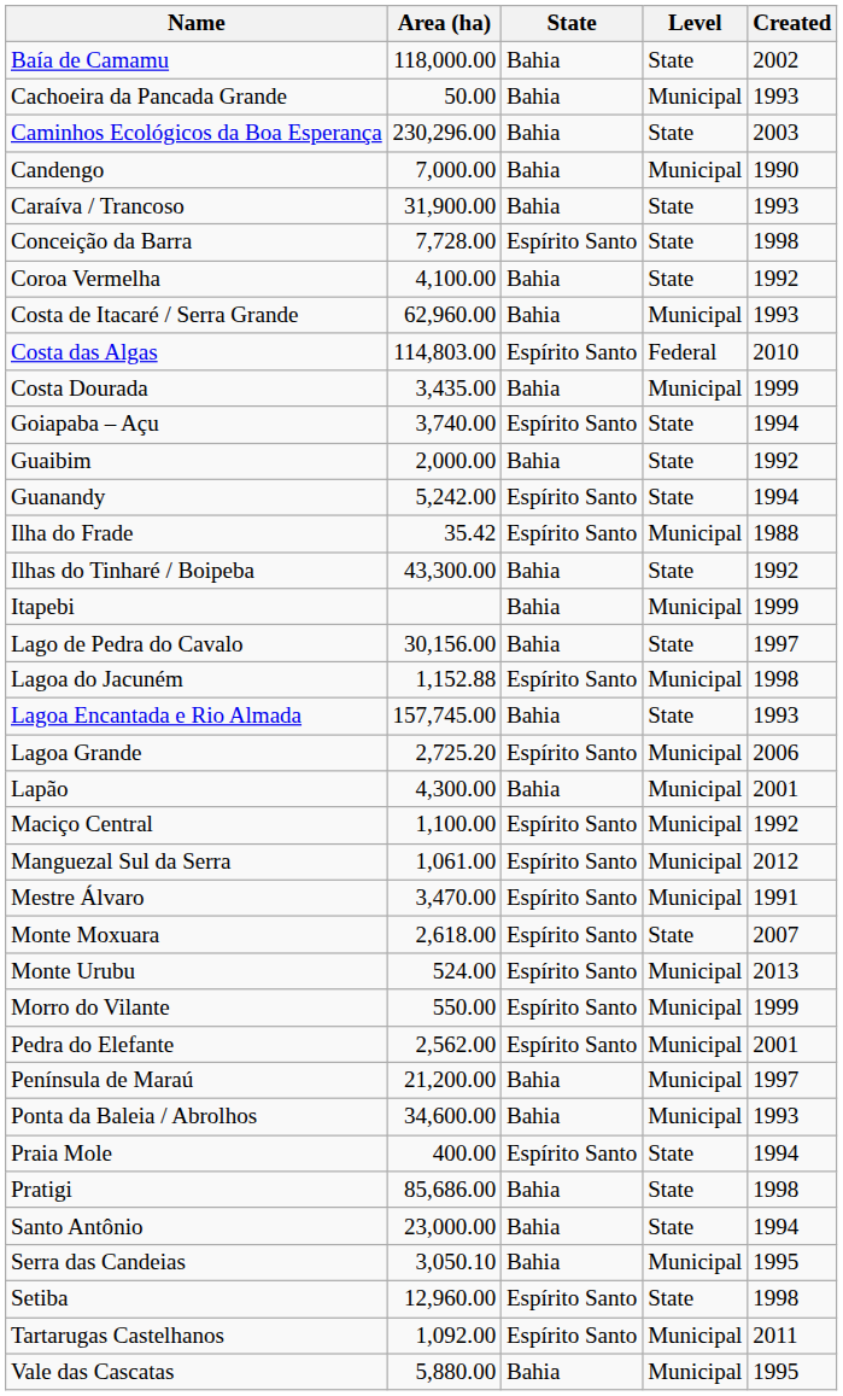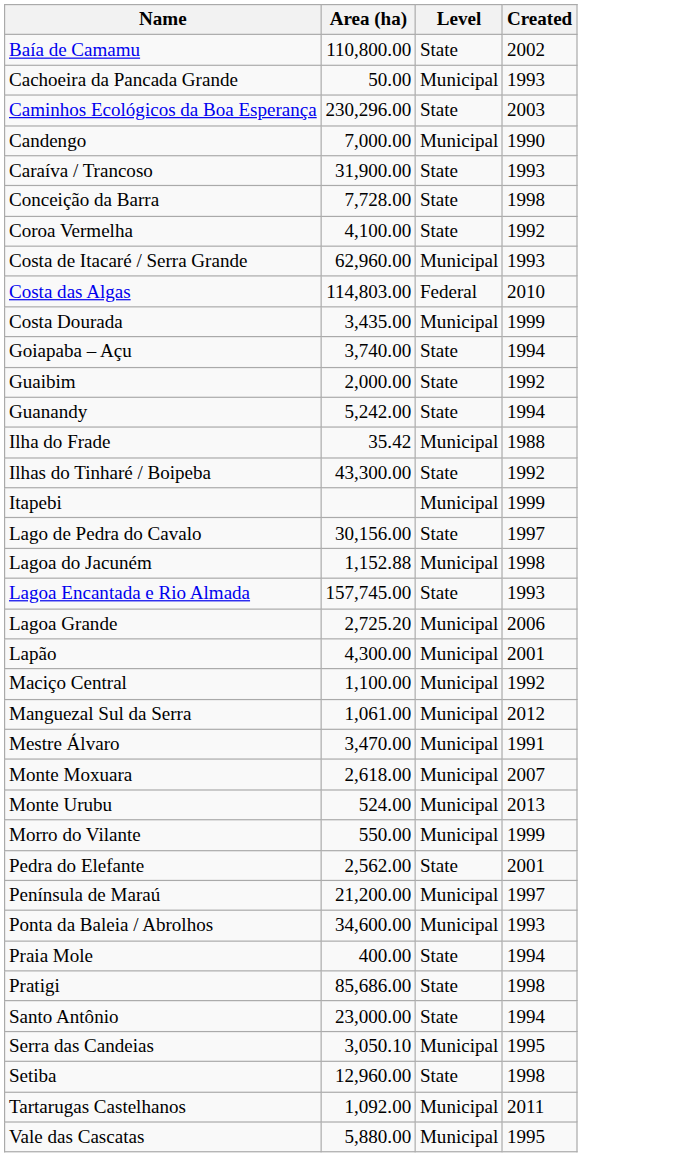- column: State | Bahia | Bahia | Bahia | Bahia | Bahia | Espírito Santo | Bahia | Bahia | Espírito Santo | Bahia | Espírito Santo | Bahia | Espírito Santo | Espírito Santo | Bahia | Bahia | Bahia | Espírito Santo | Bahia | Espírito Santo | Bahia | Espírito Santo | Espírito Santo | Espírito Santo | Espírito Santo | Espírito Santo | Espírito Santo | Espírito Santo | Bahia | Bahia | Espírito Santo | Bahia | Bahia | Bahia | Espírito Santo | Espírito Santo | Bahia
Baía de Camamu | Area (ha): 118,000.00 -> 110,800.00
Monte Moxuara | Level: State -> Municipal
Pedra do Elefante | Level: Municipal -> State
